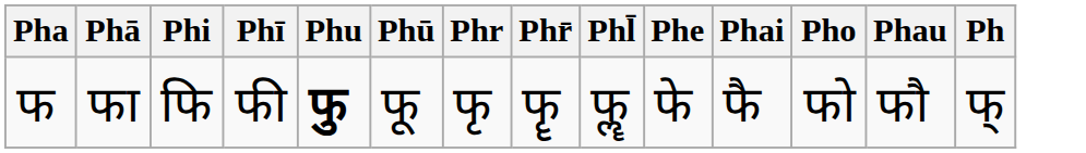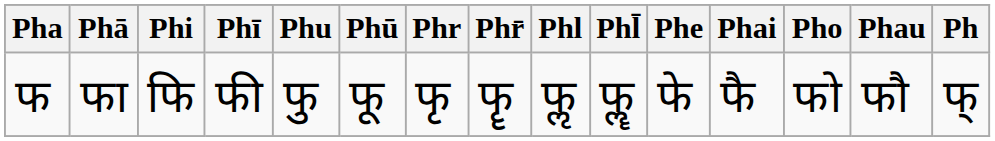+ column: Phl | फॢ
फ | Phu: bold -> normal
